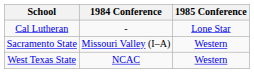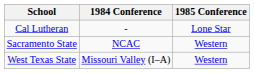Sacramento State | 1984 Conference: Missouri Valley (I–A) -> NCAC
West Texas State | 1984 Conference: NCAC -> Missouri Valley (I–A)
